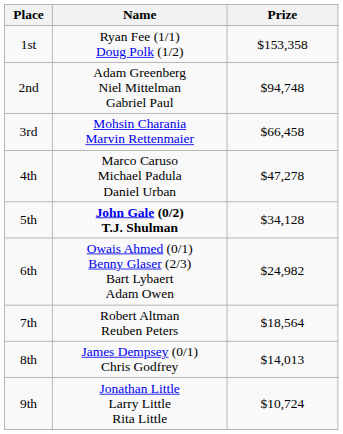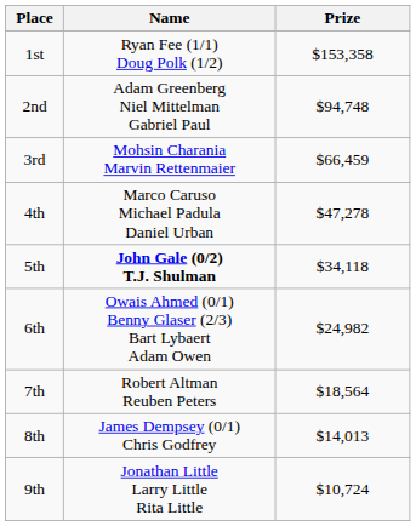3rd | Prize: $66,458 -> $66,459
5th | Prize: $34,128 -> $34,118
